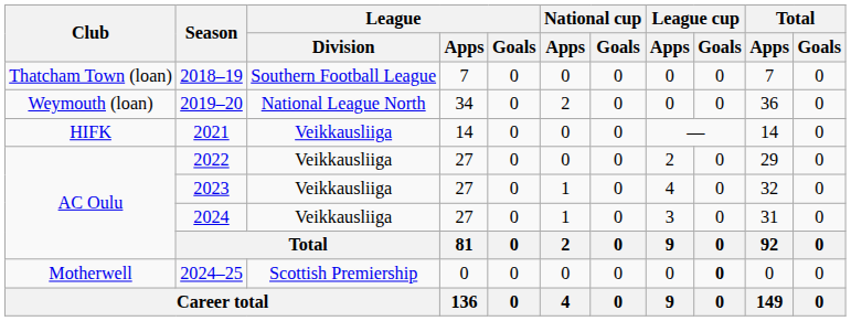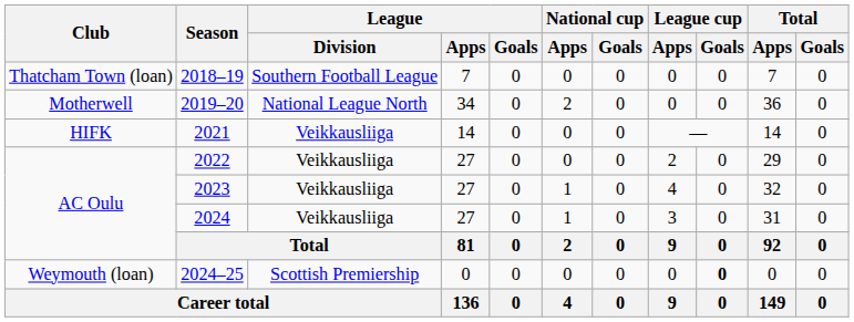2019–20 | Club: Weymouth (loan) -> Motherwell
2024–25 | Club: Motherwell -> Weymouth (loan)
